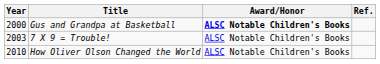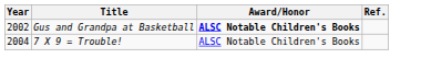Gus and Grandpa at Basketball | Year: 2000 -> 2002
7 X 9 = Trouble! | Year: 2003 -> 2004
- row: 2010 | How Oliver Olson Changed the World | ALSC Notable Children's Books
